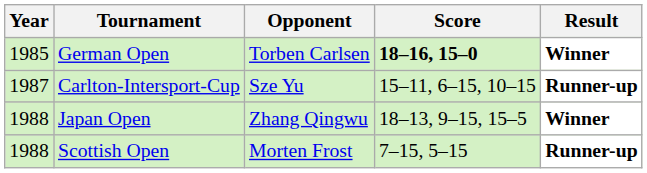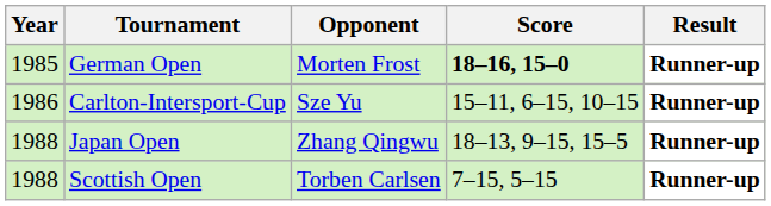German Open | Opponent: Torben Carlsen -> Morten Frost
German Open | Result: Winner -> Runner-up
Carlton-Intersport-Cup | Year: 1987 -> 1986
Japan Open | Result: Winner -> Runner-up
Scottish Open | Opponent: Morten Frost -> Torben Carlsen
